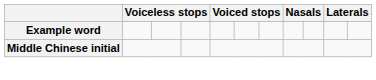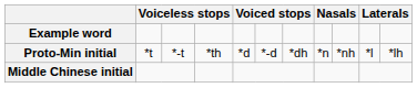+ row: Proto-Min initial | *t | *-t | *th | *d | *-d | *dh | *n | *nh | *l | *lh
